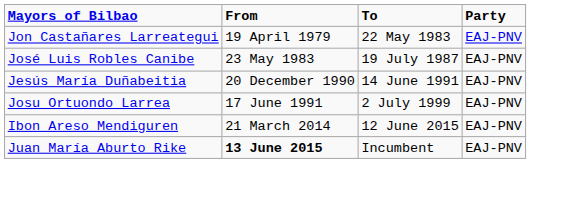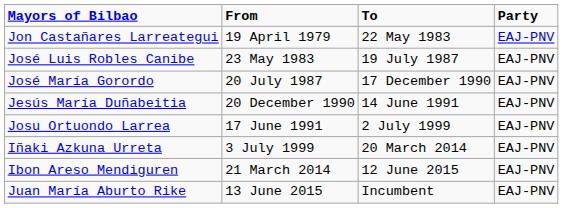+ row: José María Gorordo | 20 July 1987 | 17 December 1990 | EAJ-PNV
+ row: Iñaki Azkuna Urreta | 3 July 1999 | 20 March 2014 | EAJ-PNV
Juan María Aburto Rike | From: bold -> normal
